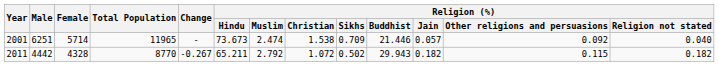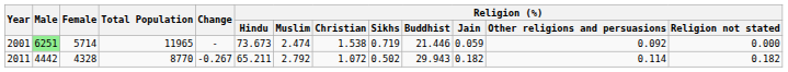2001 | Male: no background -> lightgreen background
2001 | Religion (%) / Sikhs: 0.709 -> 0.719
2001 | Religion (%) / Jain: 0.057 -> 0.059
2001 | Religion (%) / Religion not stated: 0.040 -> 0.000
2011 | Religion (%) / Other religions and persuasions: 0.115 -> 0.114
